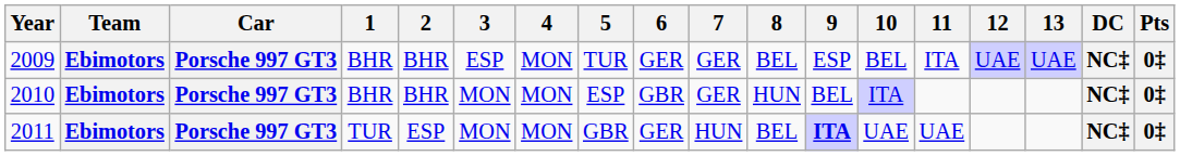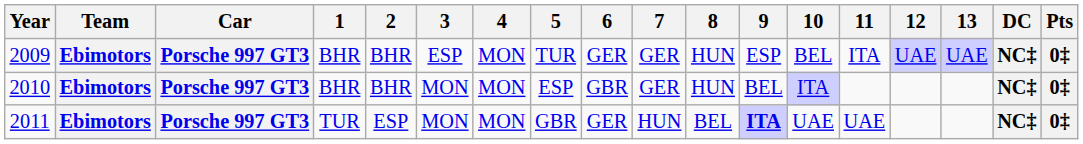2009 | 8: BEL -> HUN
